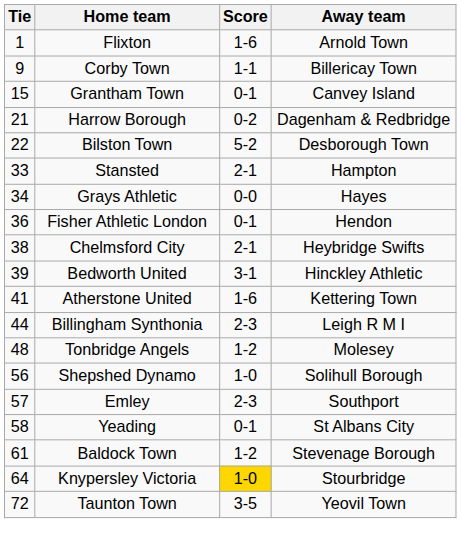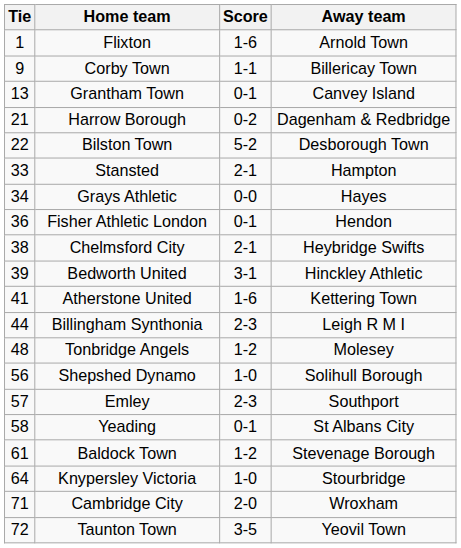Grantham Town | Tie: 15 -> 13
Knypersley Victoria | Score: gold background -> no background
+ row: 71 | Cambridge City | 2-0 | Wroxham
